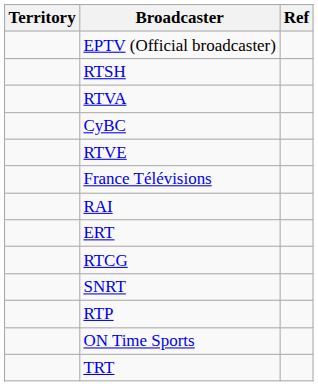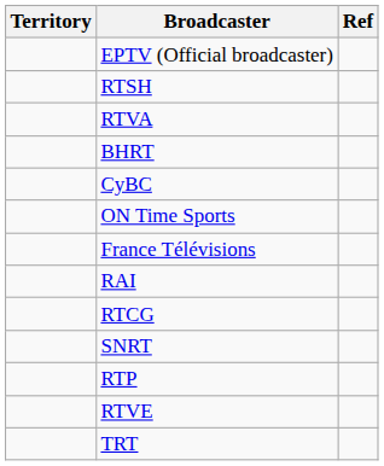+ row: BHRT
rows swapped: ON Time Sports <-> RTVE
- row: ERT
